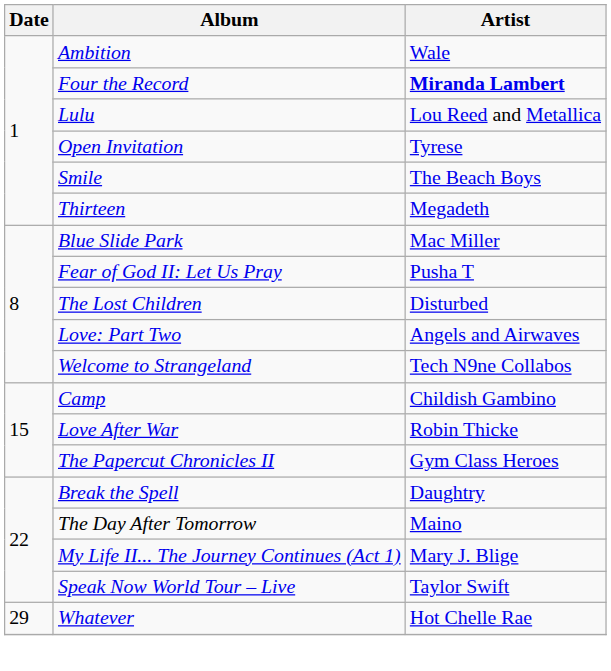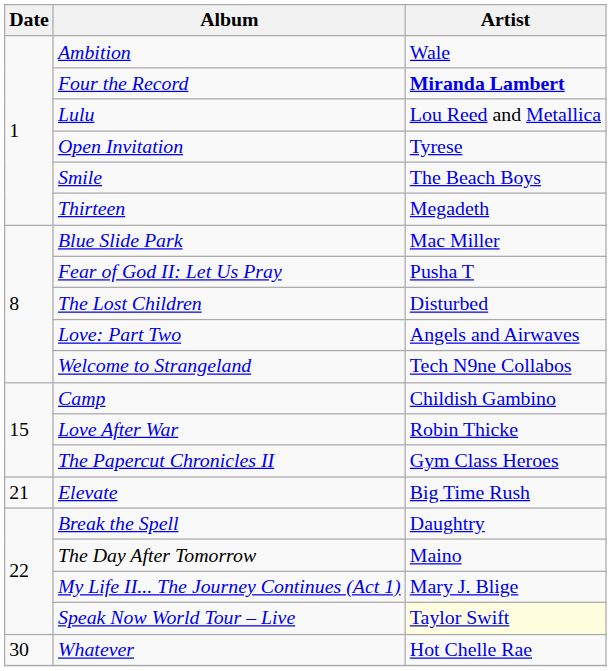+ row: 21 | Elevate | Big Time Rush
Speak Now World Tour – Live | Artist: no background -> lightyellow background
Whatever | Date: 29 -> 30
